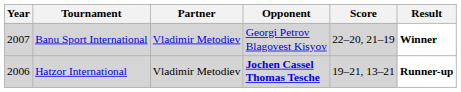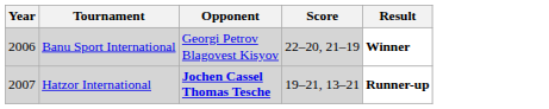- column: Partner | Vladimir Metodiev | Vladimir Metodiev
Banu Sport International | Year: 2007 -> 2006
Hatzor International | Year: 2006 -> 2007
